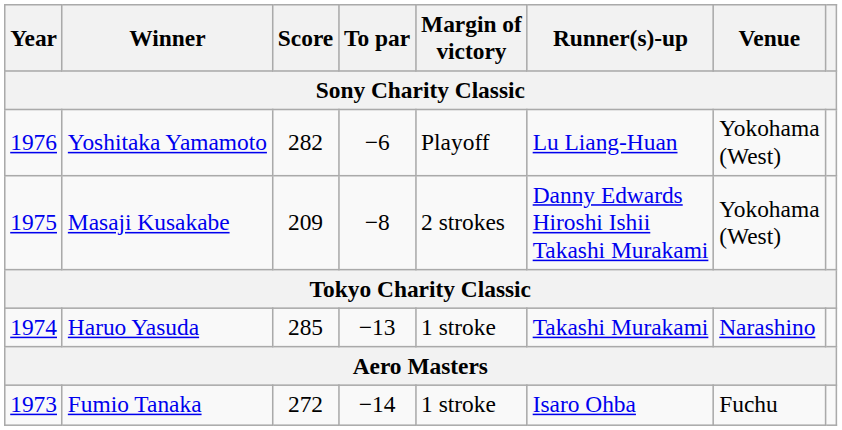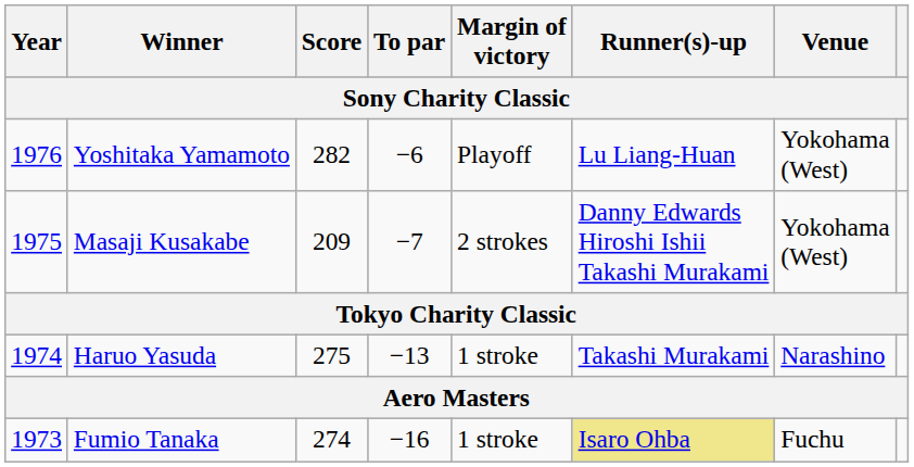Masaji Kusakabe | To par: −8 -> −7
Haruo Yasuda | Score: 285 -> 275
Fumio Tanaka | Score: 272 -> 274
Fumio Tanaka | To par: −14 -> −16
Fumio Tanaka | Runner(s)-up: no background -> khaki background
